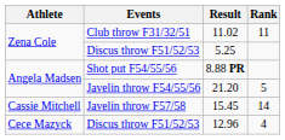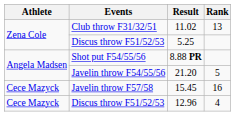11.02 | Rank: 11 -> 13
15.45 | Athlete: Cassie Mitchell -> Cece Mazyck
15.45 | Rank: 14 -> 16
